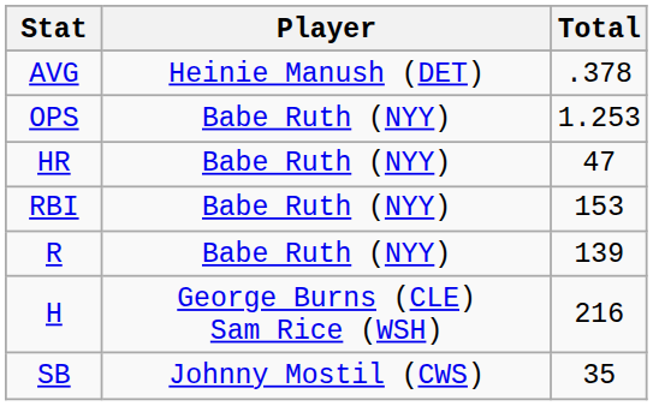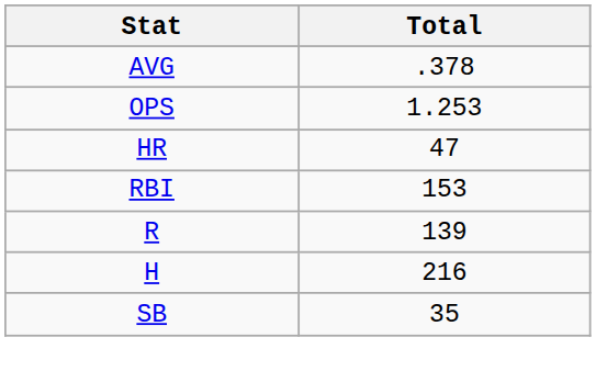- column: Player | Heinie Manush (DET) | Babe Ruth (NYY) | Babe Ruth (NYY) | Babe Ruth (NYY) | Babe Ruth (NYY) | George Burns (CLE) Sam Rice (WSH) | Johnny Mostil (CWS)
